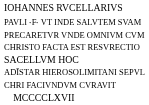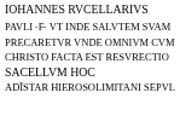- row: CHRI FACIVNDVM CVRAVIT
- row: MCCCCLXVII
